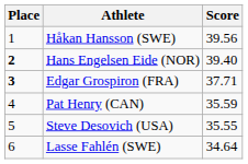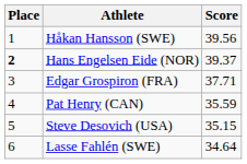Hans Engelsen Eide (NOR) | Score: 39.40 -> 39.37
Edgar Grospiron (FRA) | Place: bold -> normal
Steve Desovich (USA) | Score: 35.55 -> 35.15
